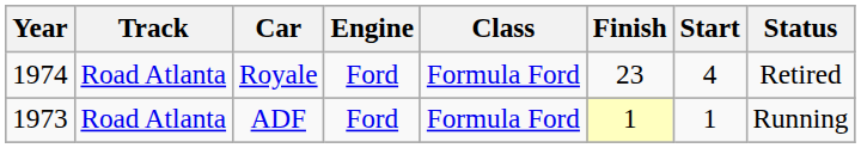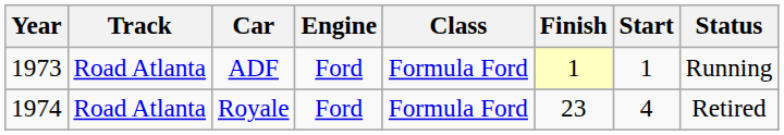rows swapped: ADF <-> Royale
